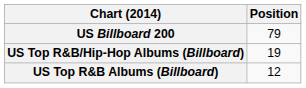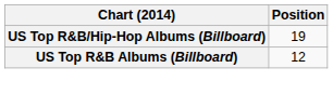- row: US Billboard 200 | 79
